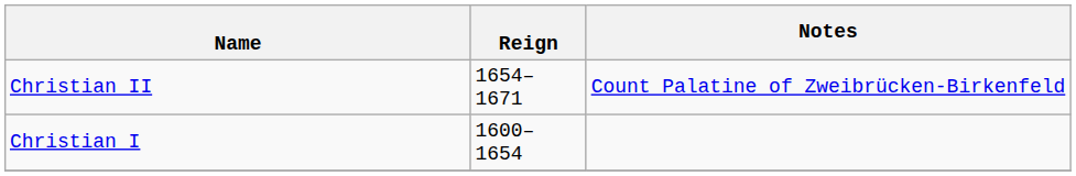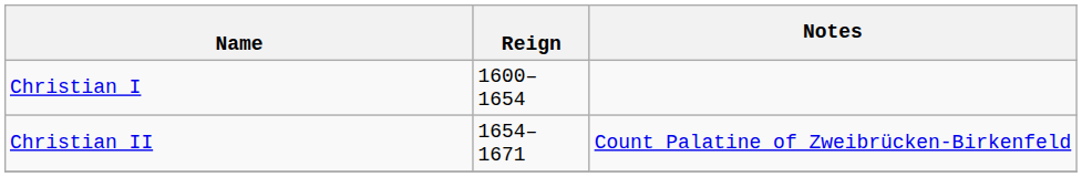rows swapped: Christian I <-> Christian II
